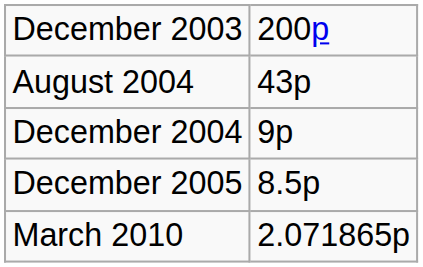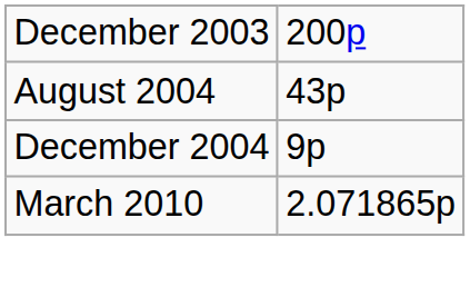- row: December 2005 | 8.5p
